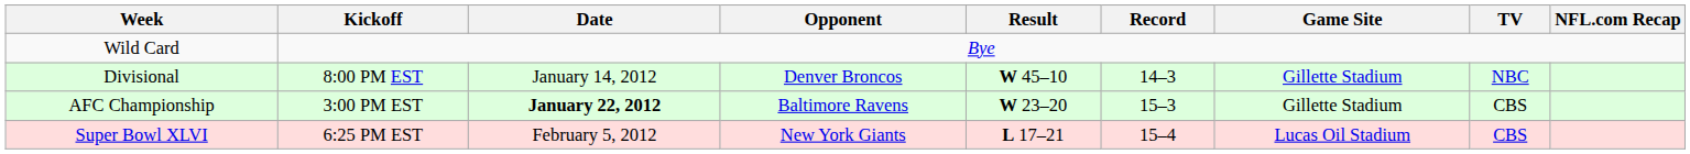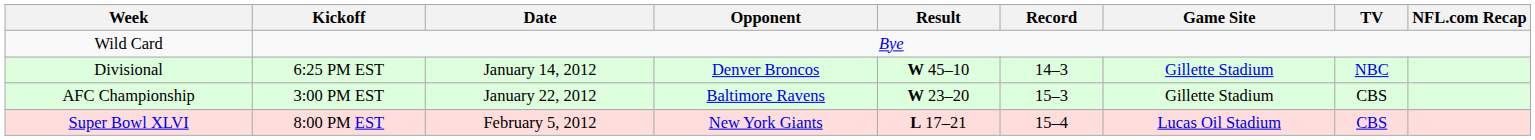Divisional | Kickoff: 8:00 PM EST -> 6:25 PM EST
AFC Championship | Date: bold -> normal
Super Bowl XLVI | Kickoff: 6:25 PM EST -> 8:00 PM EST
